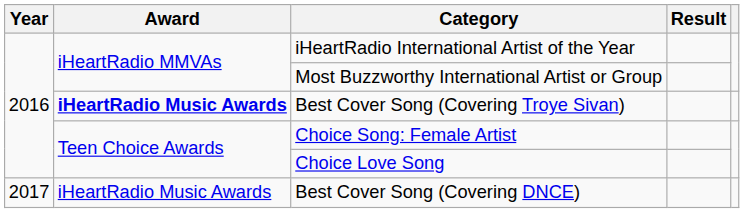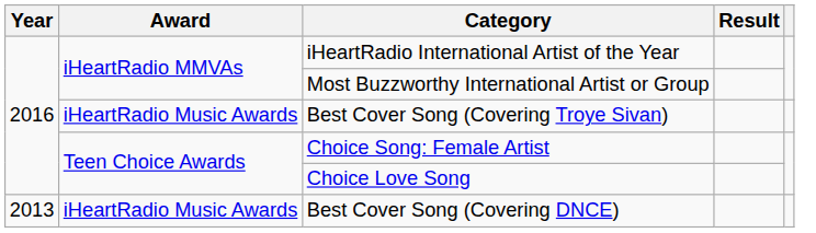Best Cover Song (Covering Troye Sivan) | Award: bold -> normal
Best Cover Song (Covering DNCE) | Year: 2017 -> 2013
